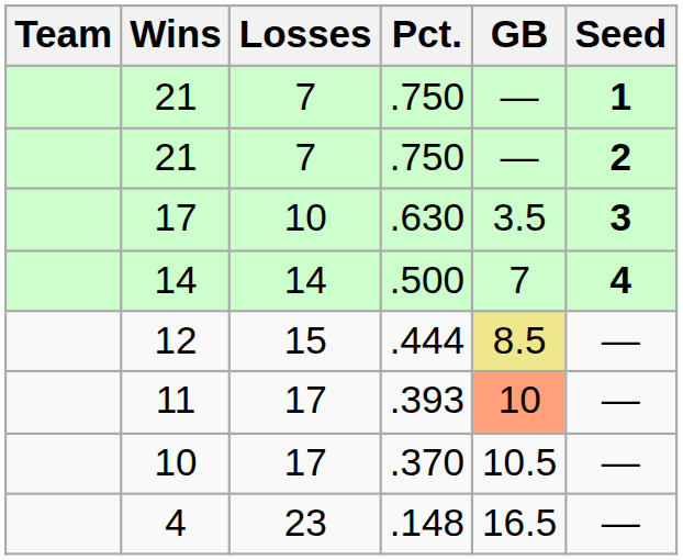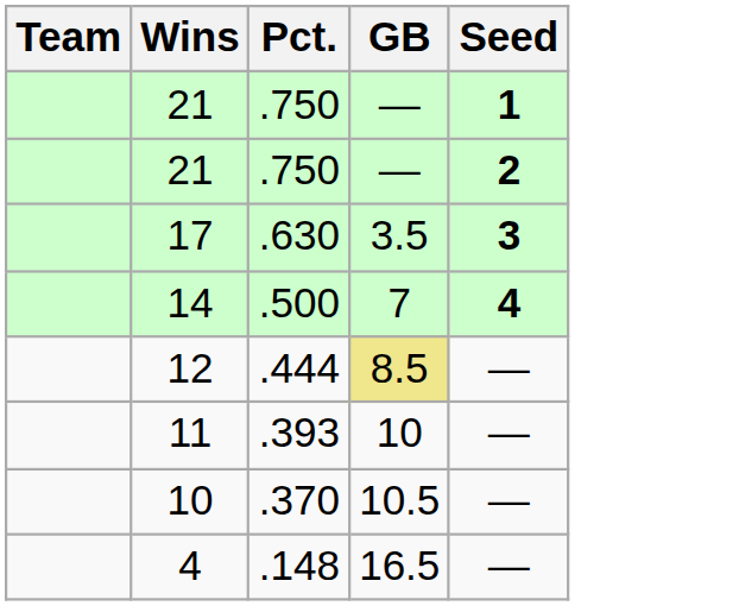- column: Losses | 7 | 7 | 10 | 14 | 15 | 17 | 17 | 23
11 | GB: lightsalmon background -> no background
